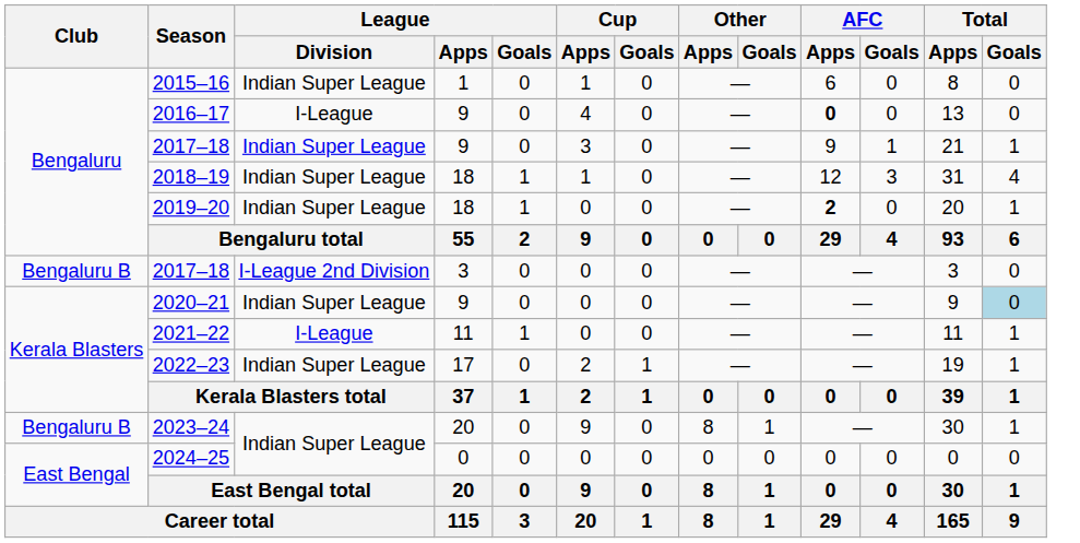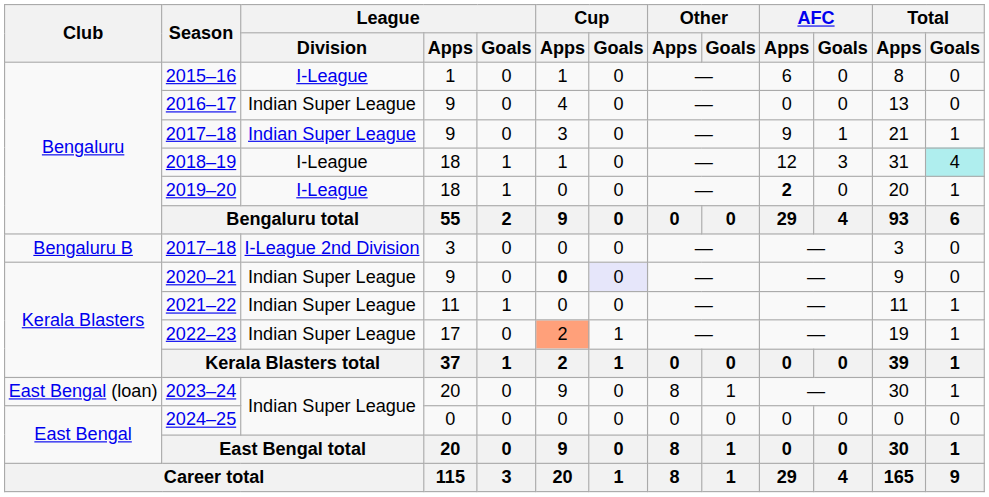2015–16 | League / Division: Indian Super League -> I-League
2016–17 | League / Division: I-League -> Indian Super League
2016–17 | AFC / Apps: bold -> normal
2018–19 | League / Division: Indian Super League -> I-League
2018–19 | Total / Goals: no background -> paleturquoise background
2019–20 | League / Division: Indian Super League -> I-League
2020–21 | Cup / Apps: normal -> bold
2020–21 | Cup / Goals: no background -> lavender background
2020–21 | Total / Goals: lightblue background -> no background
2021–22 | League / Division: I-League -> Indian Super League
2022–23 | Cup / Apps: no background -> lightsalmon background
2023–24 | Club: Bengaluru B -> East Bengal (loan)
